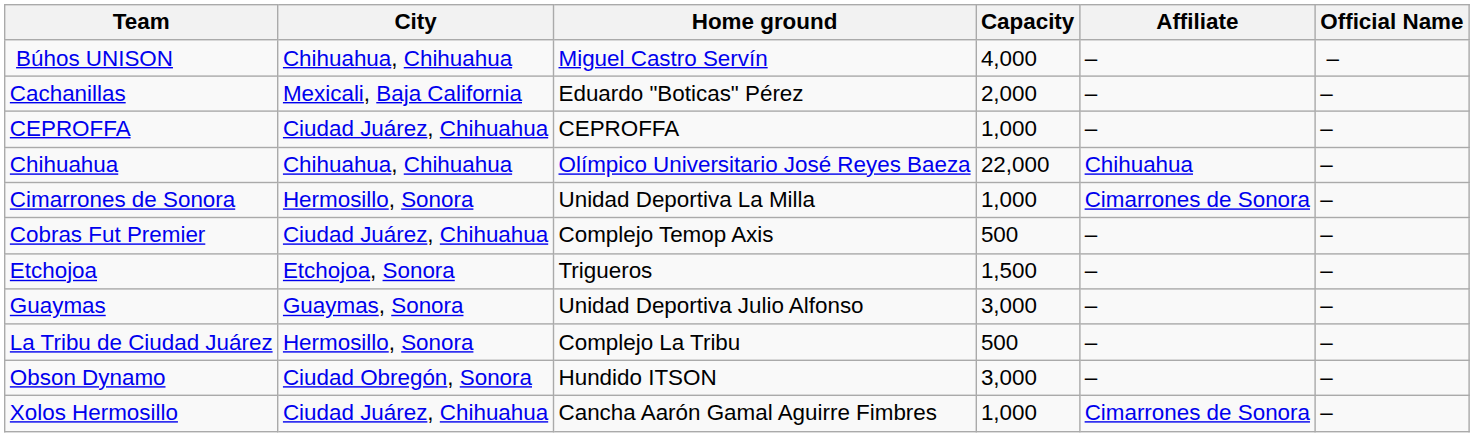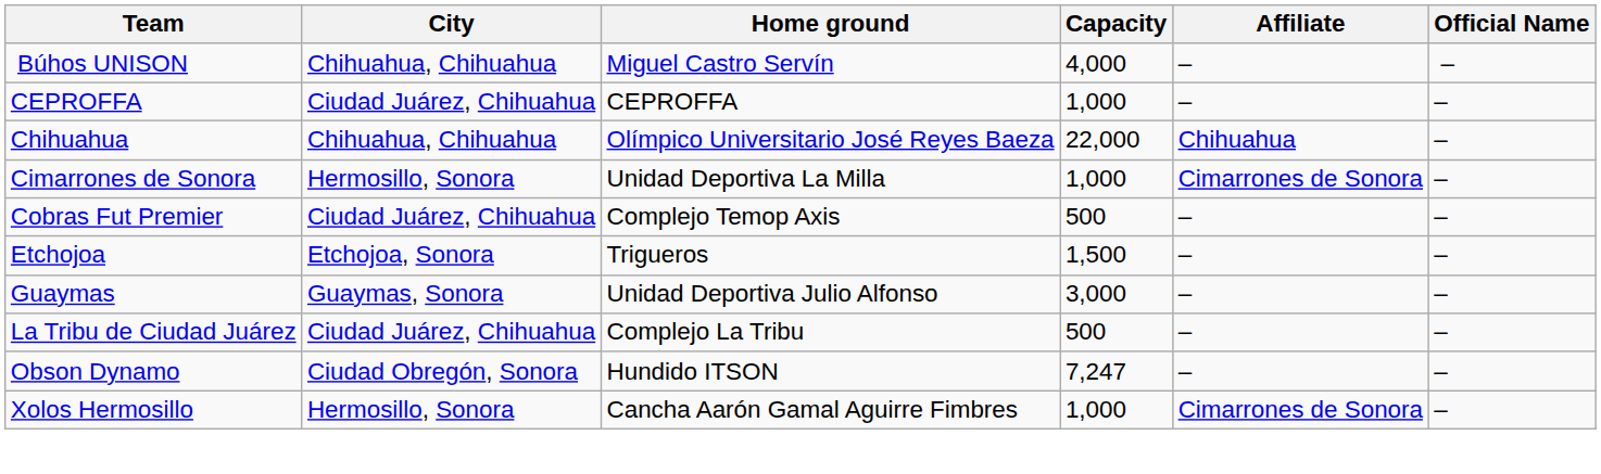- row: Cachanillas | Mexicali, Baja California | Eduardo "Boticas" Pérez | 2,000 | – | –
La Tribu de Ciudad Juárez | City: Hermosillo, Sonora -> Ciudad Juárez, Chihuahua
Obson Dynamo | Capacity: 3,000 -> 7,247
Xolos Hermosillo | City: Ciudad Juárez, Chihuahua -> Hermosillo, Sonora
